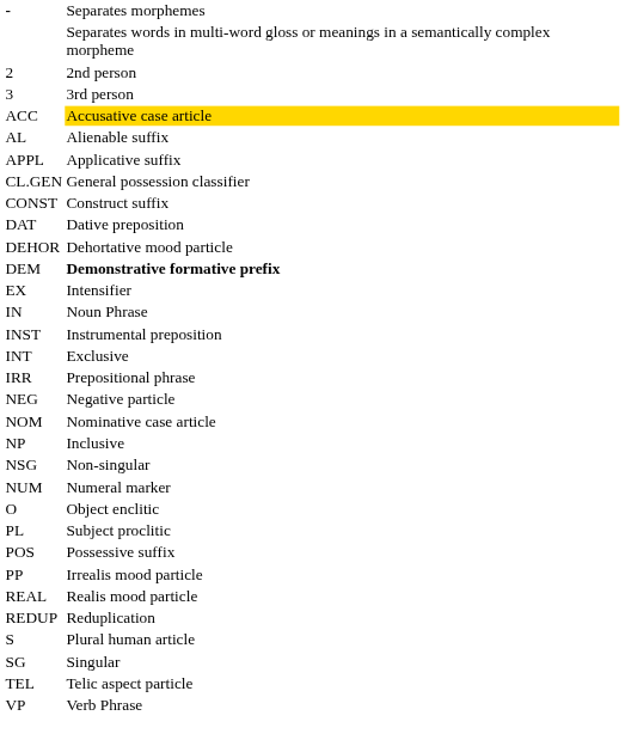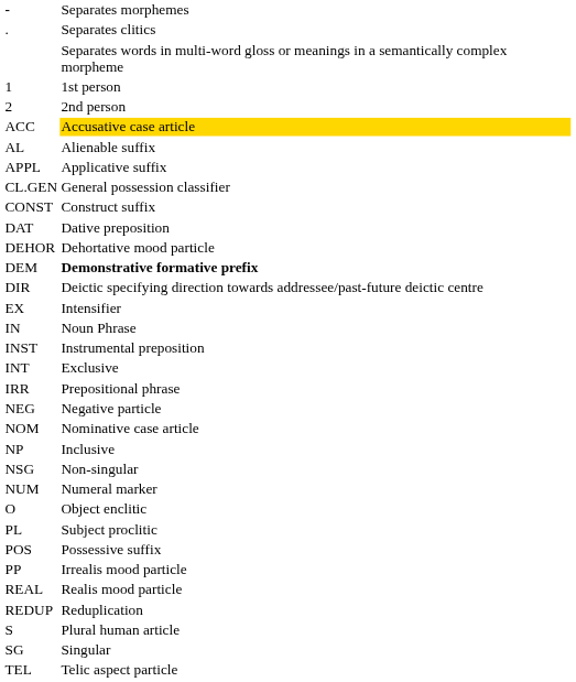+ row: . | Separates clitics
+ row: 1 | 1st person
- row: 3 | 3rd person
+ row: DIR | Deictic specifying direction towards addressee/past-future deictic centre
- row: VP | Verb Phrase
